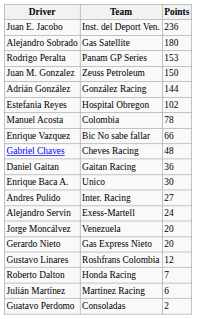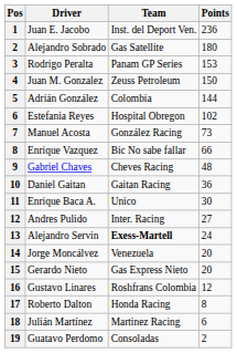+ column: Pos | 1 | 2 | 3 | 4 | 5 | 6 | 7 | 8 | 9 | 10 | 11 | 12 | 13 | 14 | 15 | 16 | 17 | 18 | 19
Adrián González | Team: González Racing -> Colombia
Manuel Acosta | Team: Colombia -> González Racing
Manuel Acosta | Points: 78 -> 73
Alejandro Servin | Team: normal -> bold
Roberto Dalton | Points: 7 -> 8
